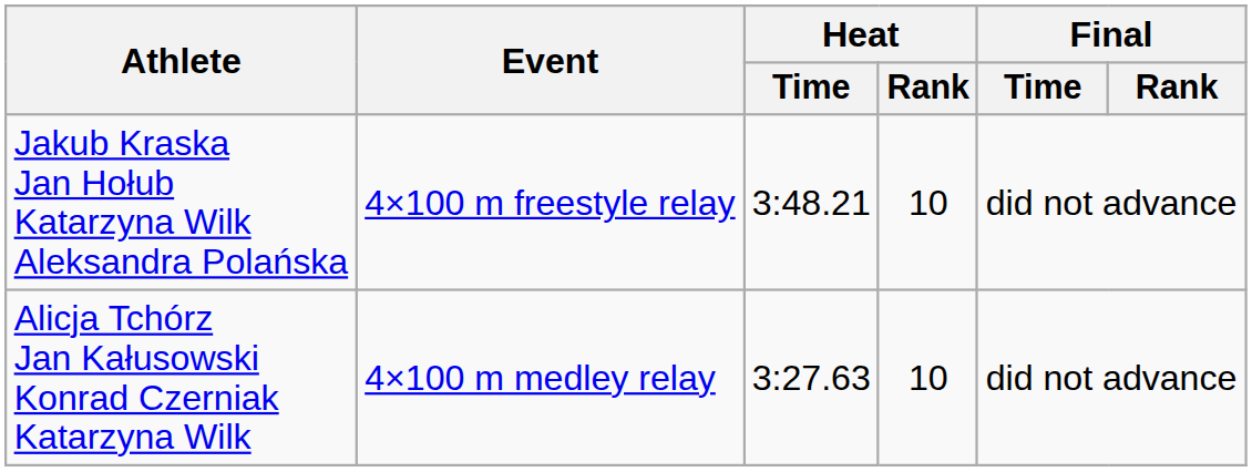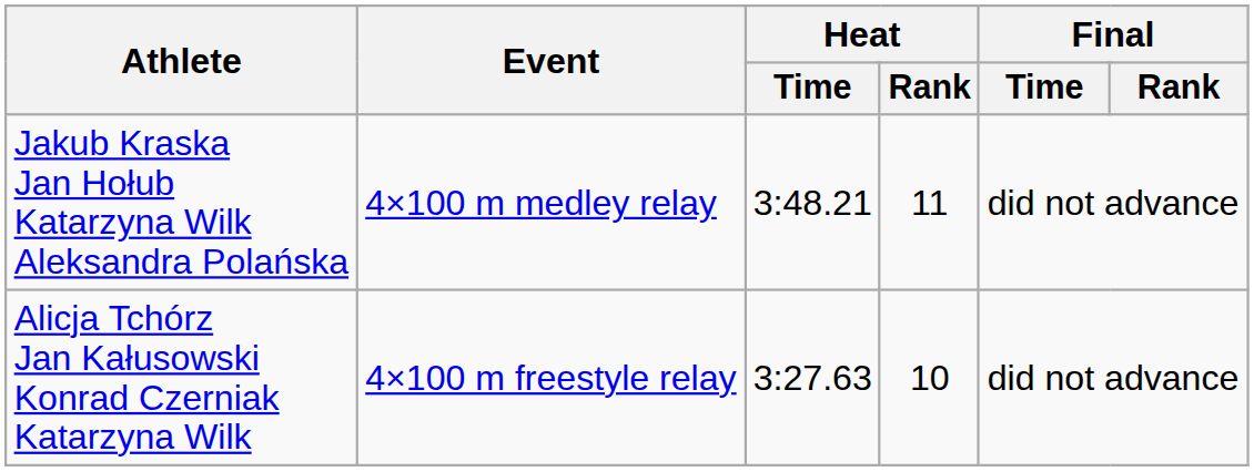Jakub Kraska Jan Hołub Katarzyna Wilk Aleksandra Polańska | Event: 4×100 m freestyle relay -> 4×100 m medley relay
Jakub Kraska Jan Hołub Katarzyna Wilk Aleksandra Polańska | Heat / Rank: 10 -> 11
Alicja Tchórz Jan Kałusowski Konrad Czerniak Katarzyna Wilk | Event: 4×100 m medley relay -> 4×100 m freestyle relay
